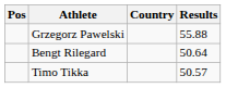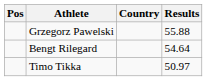Bengt Rilegard | Results: 50.64 -> 54.64
Timo Tikka | Results: 50.57 -> 50.97
